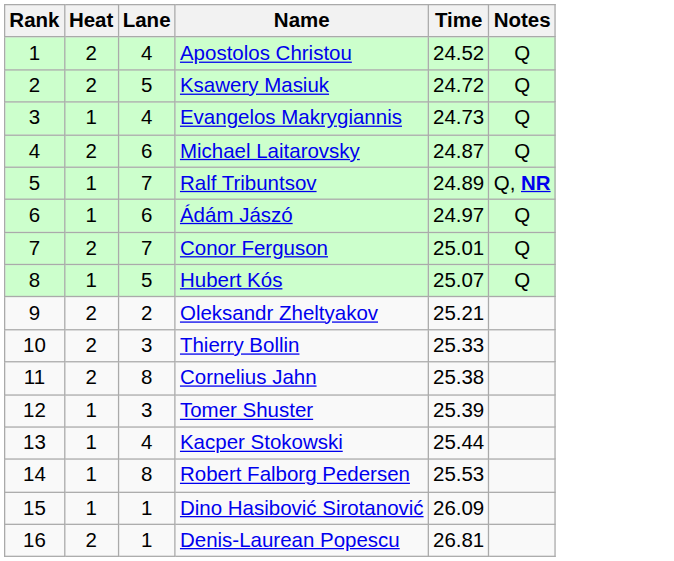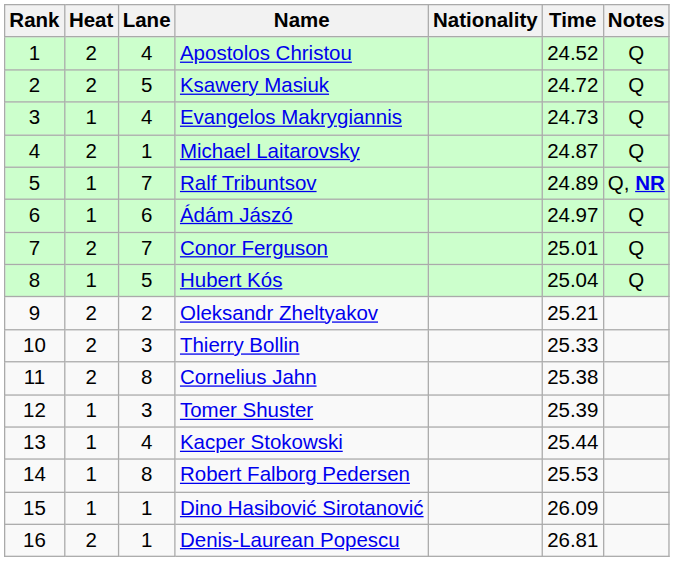+ column: Nationality
Michael Laitarovsky | Lane: 6 -> 1
Hubert Kós | Time: 25.07 -> 25.04
